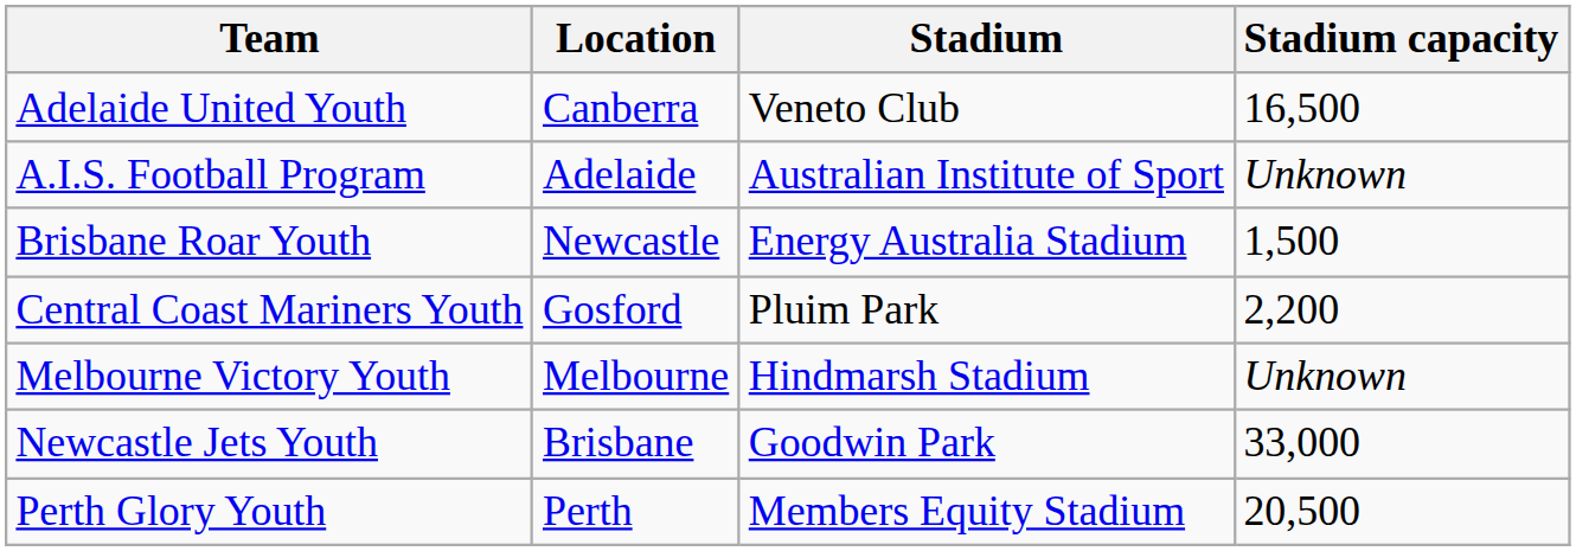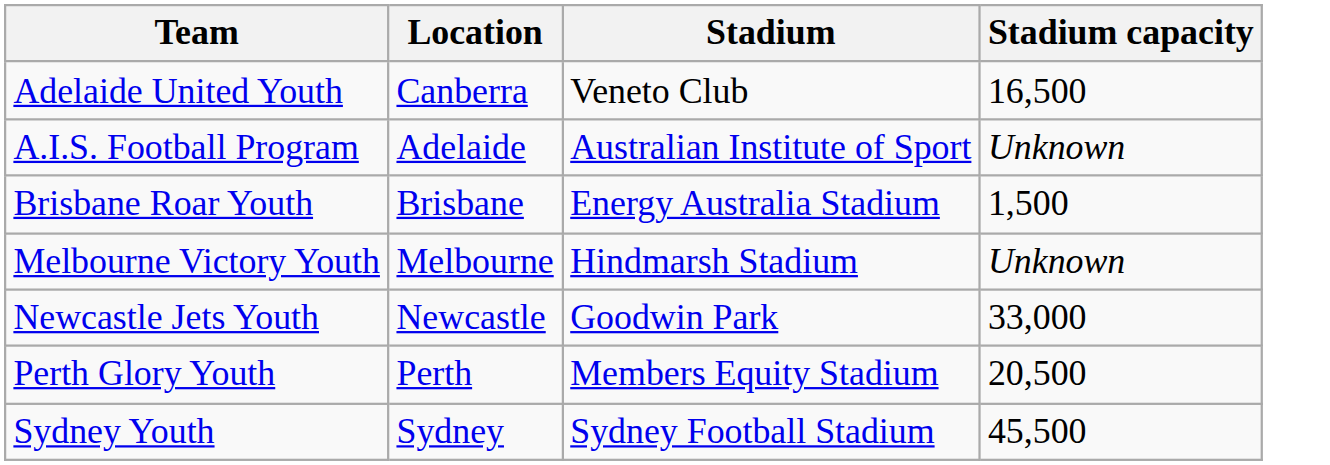Brisbane Roar Youth | Location: Newcastle -> Brisbane
- row: Central Coast Mariners Youth | Gosford | Pluim Park | 2,200
Newcastle Jets Youth | Location: Brisbane -> Newcastle
+ row: Sydney Youth | Sydney | Sydney Football Stadium | 45,500
